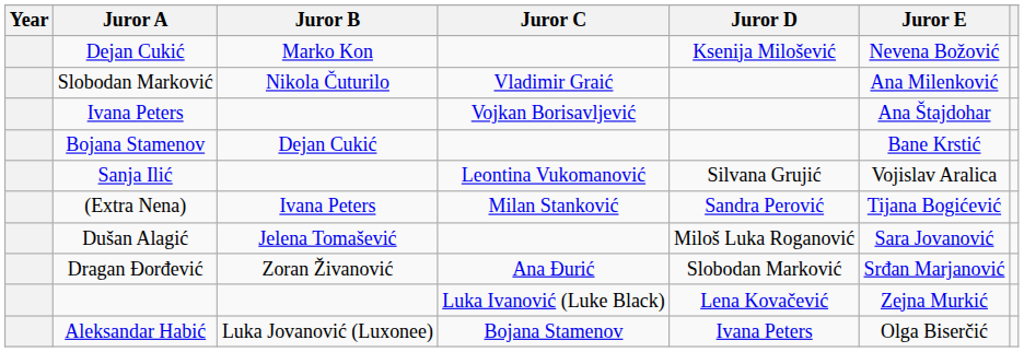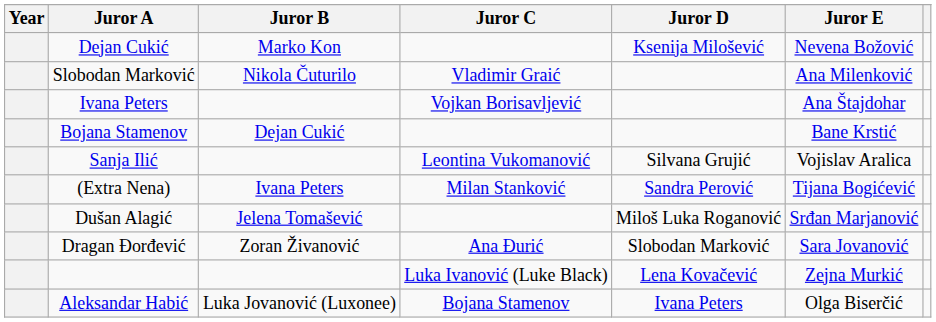Dušan Alagić | Juror E: Sara Jovanović -> Srđan Marjanović
Dragan Đorđević | Juror E: Srđan Marjanović -> Sara Jovanović
